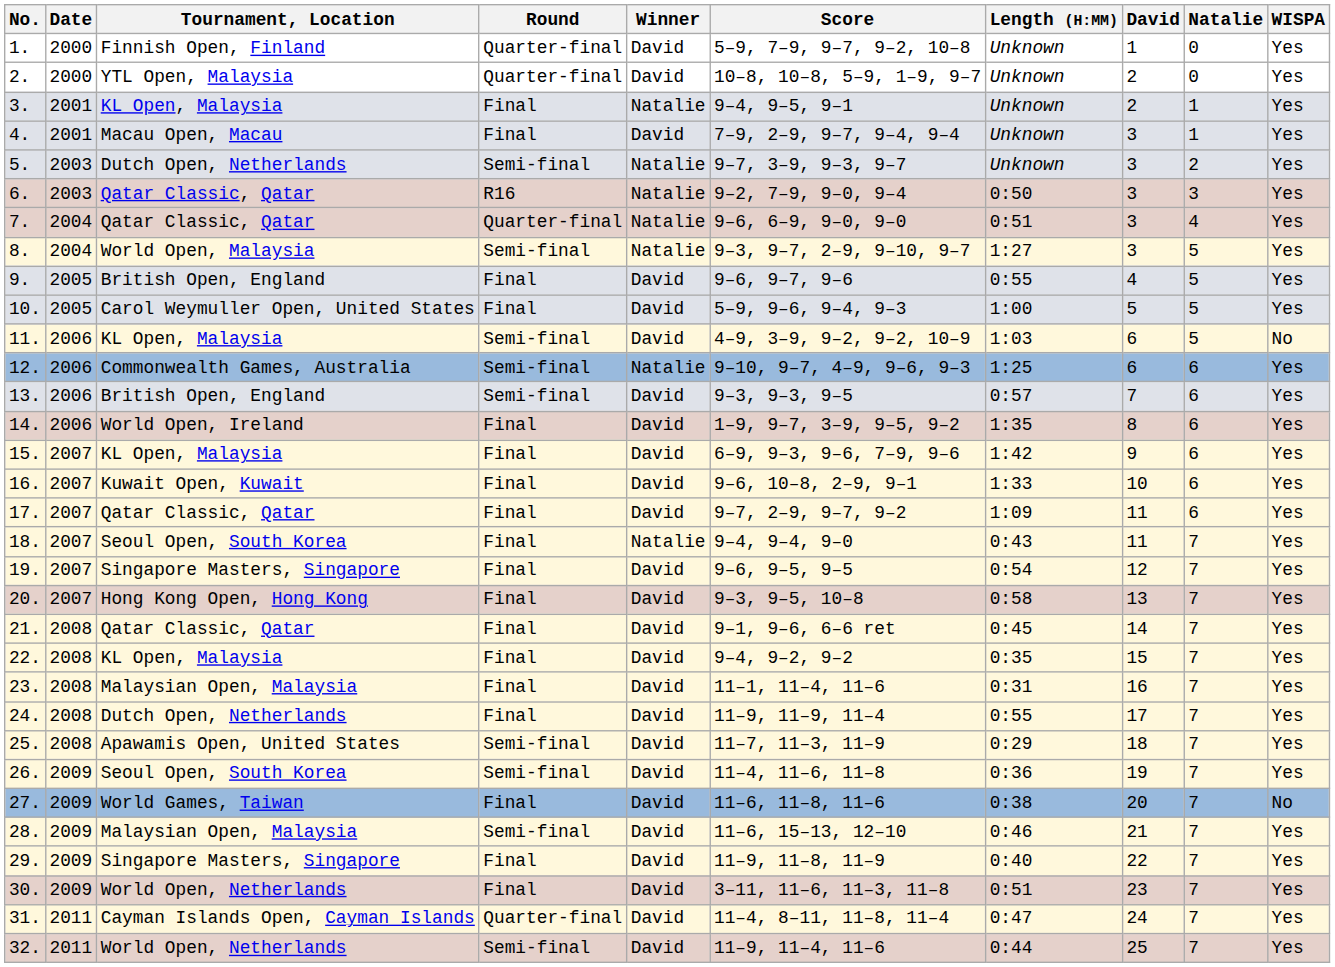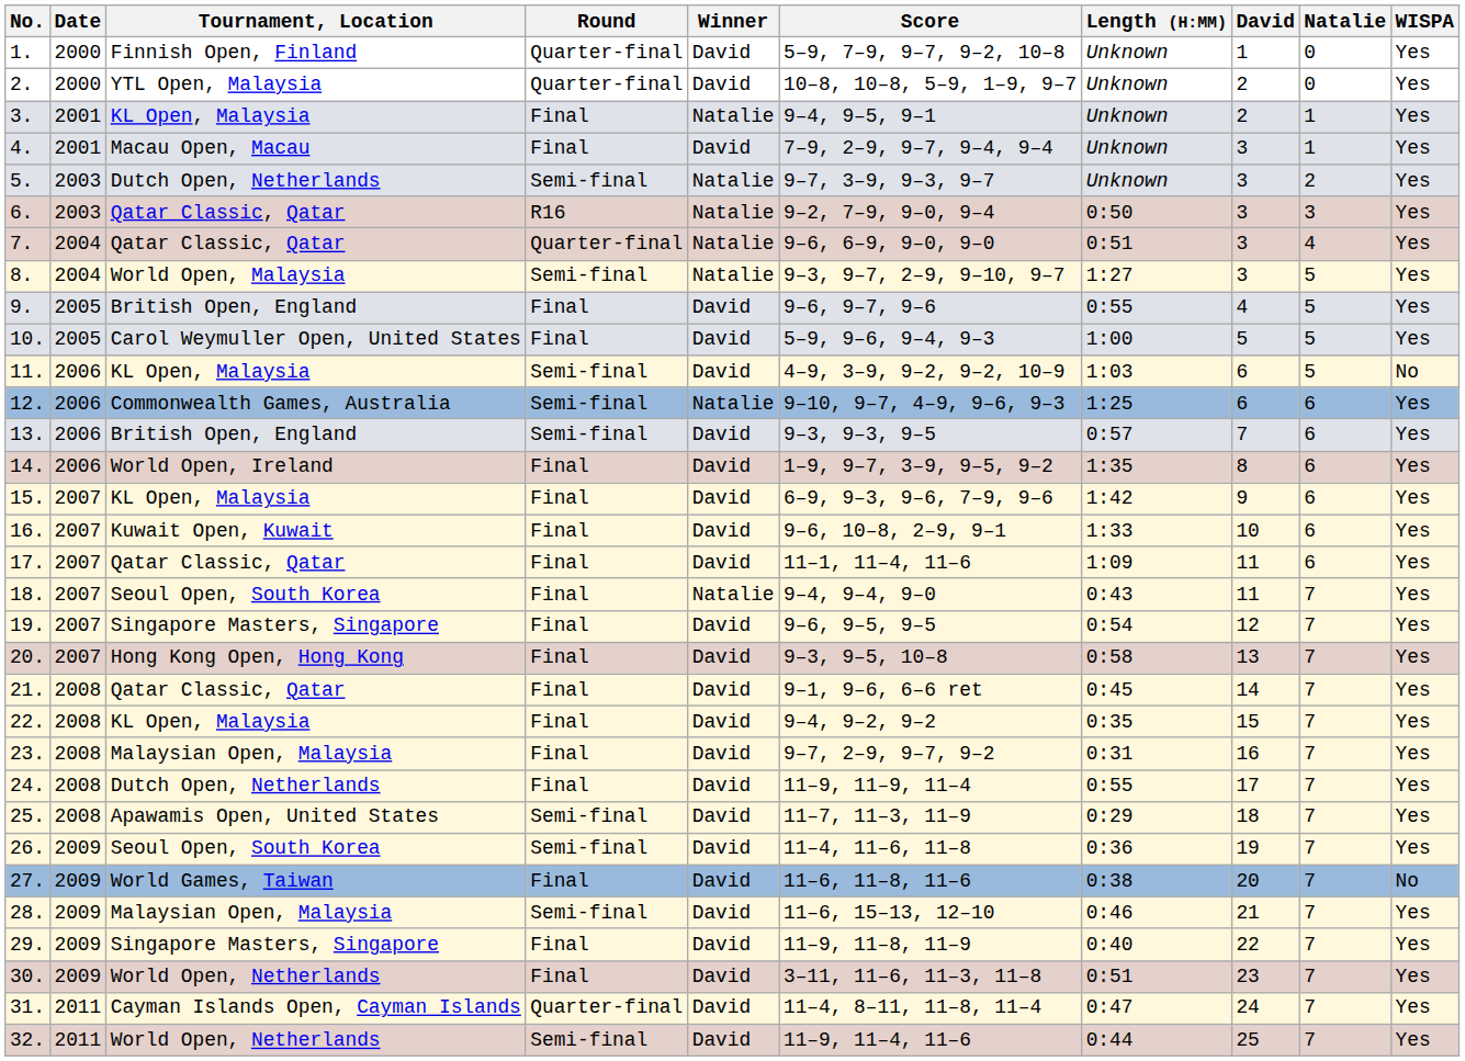17. | Score: 9–7, 2–9, 9–7, 9–2 -> 11–1, 11–4, 11–6
23. | Score: 11–1, 11–4, 11–6 -> 9–7, 2–9, 9–7, 9–2
